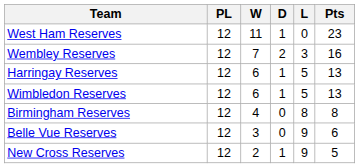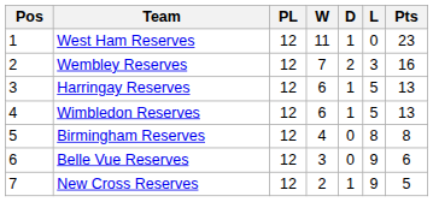+ column: Pos | 1 | 2 | 3 | 4 | 5 | 6 | 7
